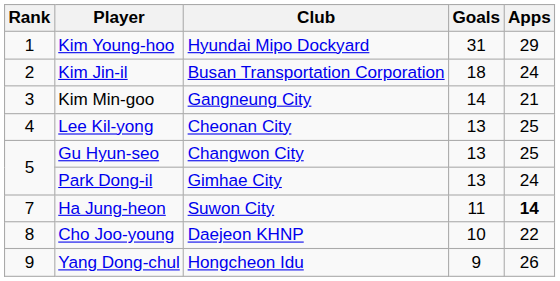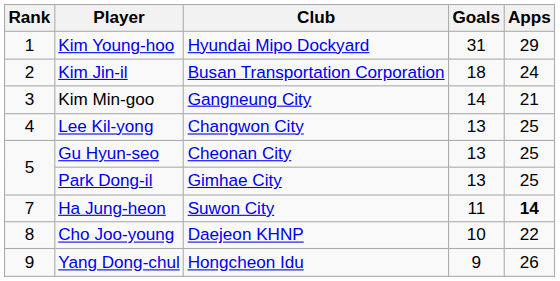Lee Kil-yong | Club: Cheonan City -> Changwon City
Gu Hyun-seo | Club: Changwon City -> Cheonan City
Park Dong-il | Apps: 24 -> 25
